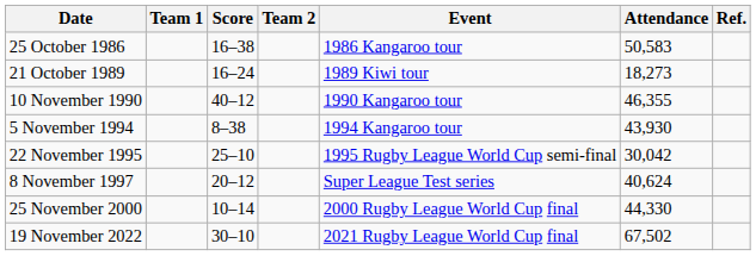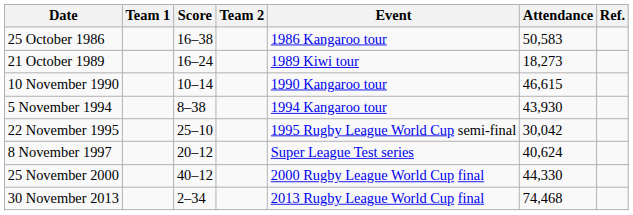10 November 1990 | Score: 40–12 -> 10–14
10 November 1990 | Attendance: 46,355 -> 46,615
25 November 2000 | Score: 10–14 -> 40–12
+ row: 30 November 2013 | 2–34 | 2013 Rugby League World Cup final | 74,468
- row: 19 November 2022 | 30–10 | 2021 Rugby League World Cup final | 67,502
